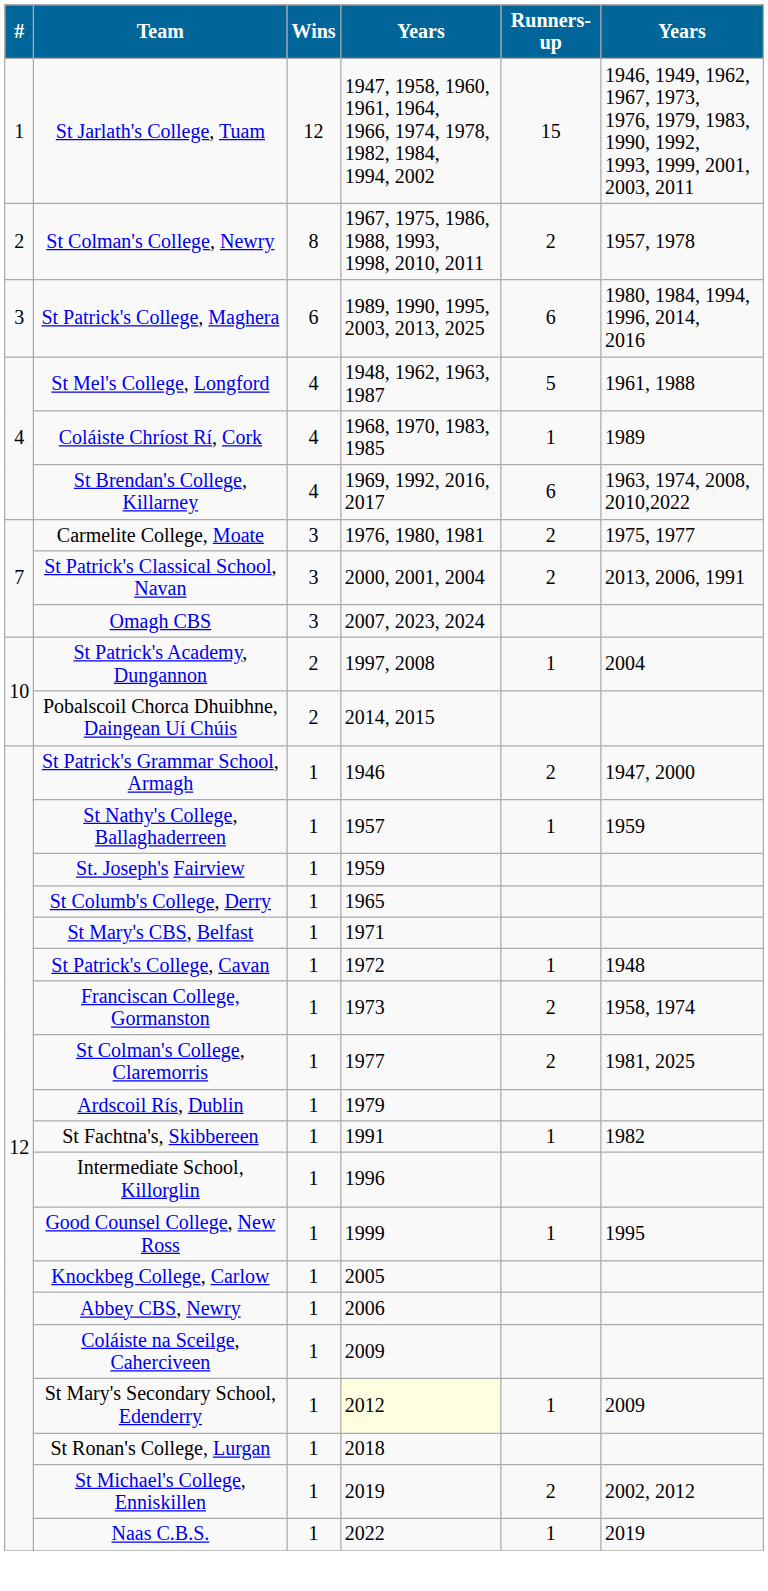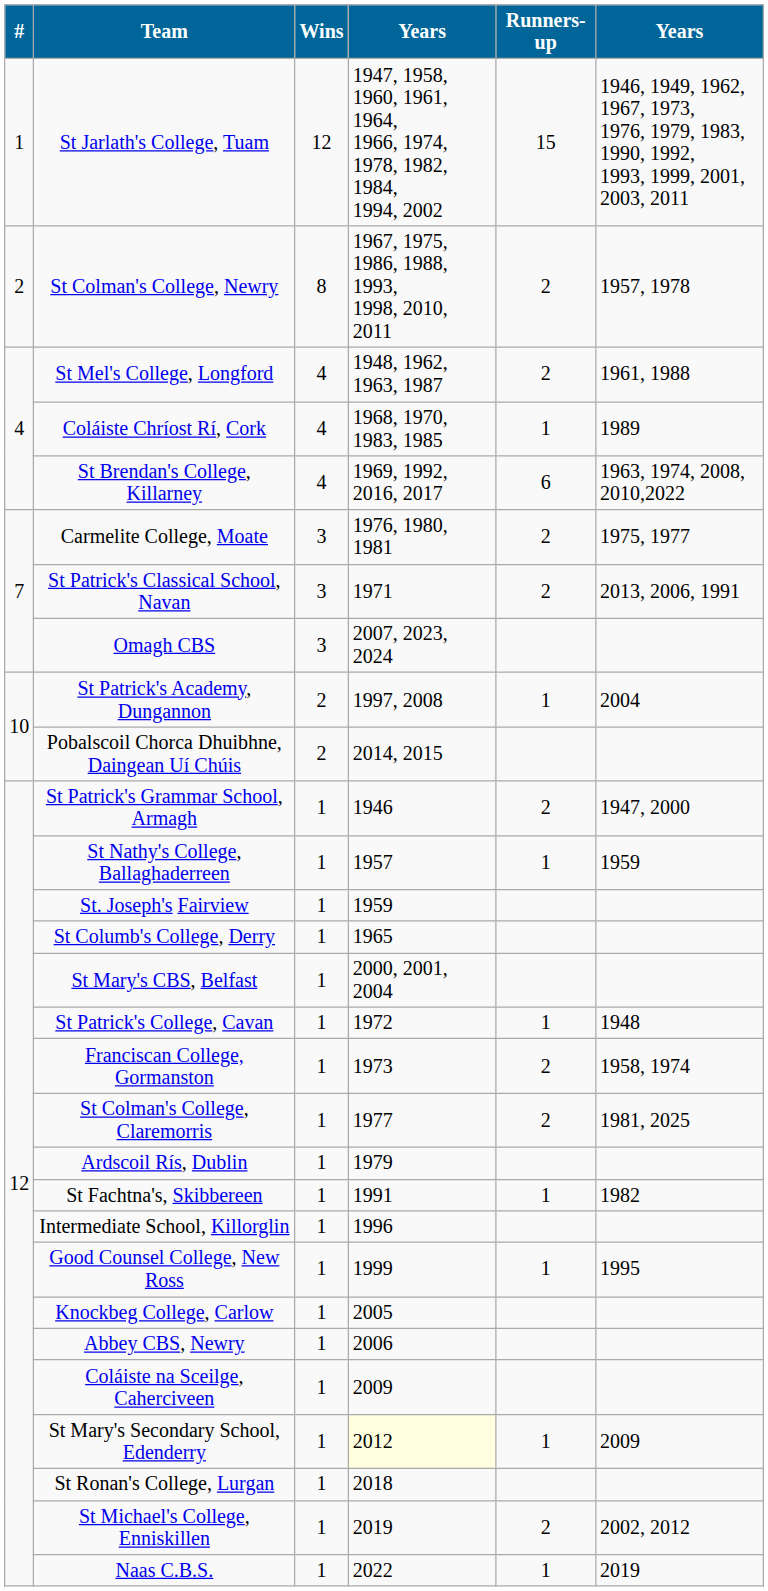- row: 3 | St Patrick's College, Maghera | 6 | 1989, 1990, 1995, 2003, 2013, 2025 | 6 | 1980, 1984, 1994, 1996, 2014, 2016
St Mel's College, Longford | Runners-up: 5 -> 2
St Patrick's Classical School, Navan | column 4: 2000, 2001, 2004 -> 1971
St Mary's CBS, Belfast | column 4: 1971 -> 2000, 2001, 2004
